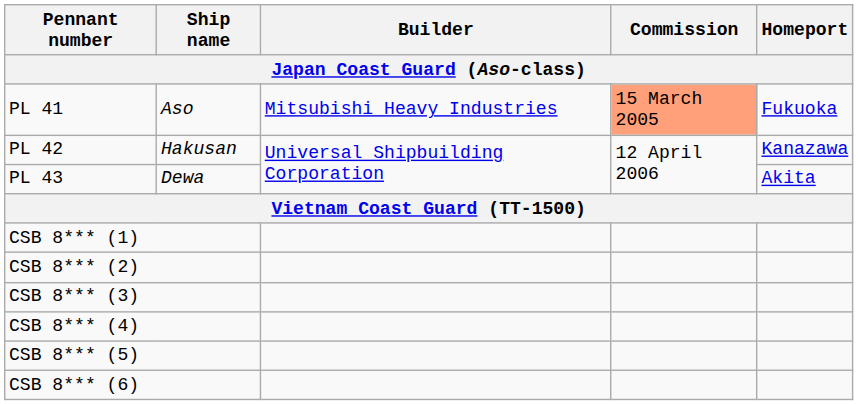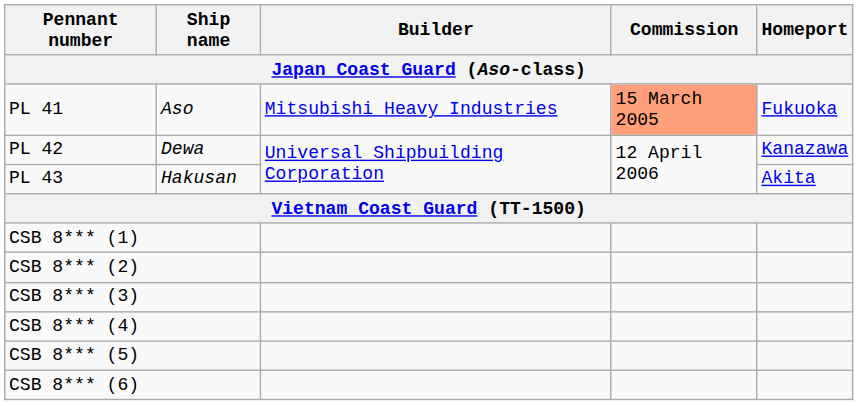PL 42 | Ship name: Hakusan -> Dewa
PL 43 | Ship name: Dewa -> Hakusan
